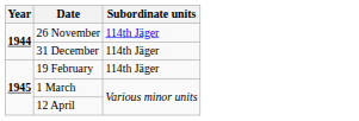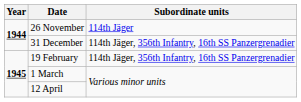31 December | Subordinate units: 114th Jäger -> 114th Jäger, 356th Infantry, 16th SS Panzergrenadier
19 February | Subordinate units: 114th Jäger -> 114th Jäger, 356th Infantry, 16th SS Panzergrenadier
